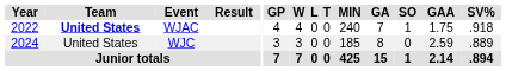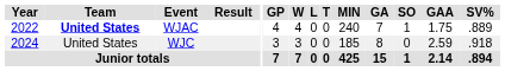WJAC | SV%: .918 -> .889
WJC | SV%: .889 -> .918
